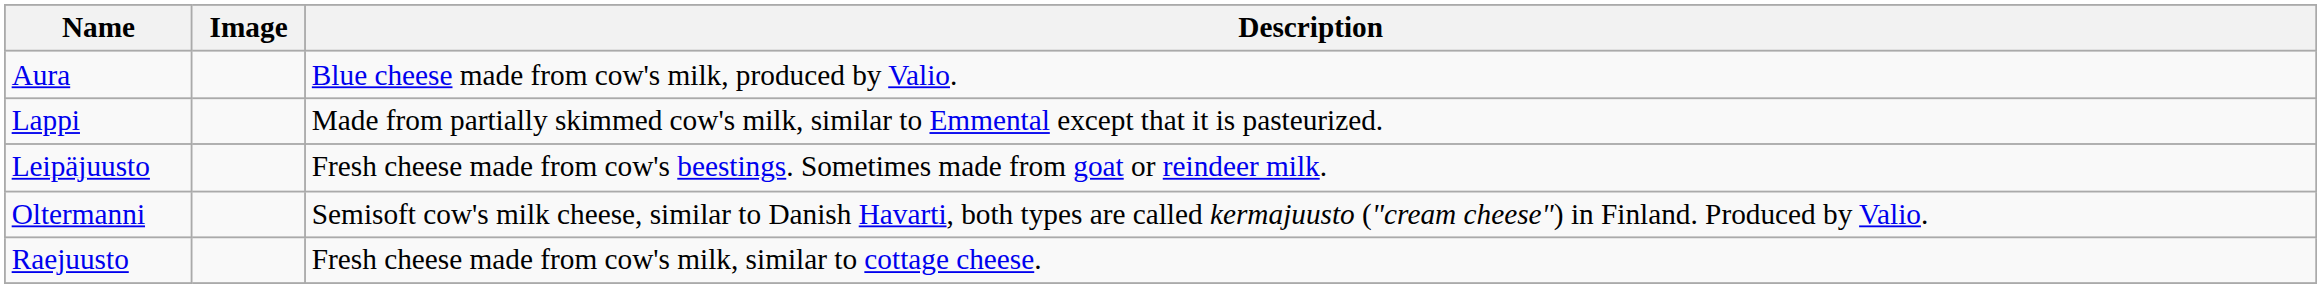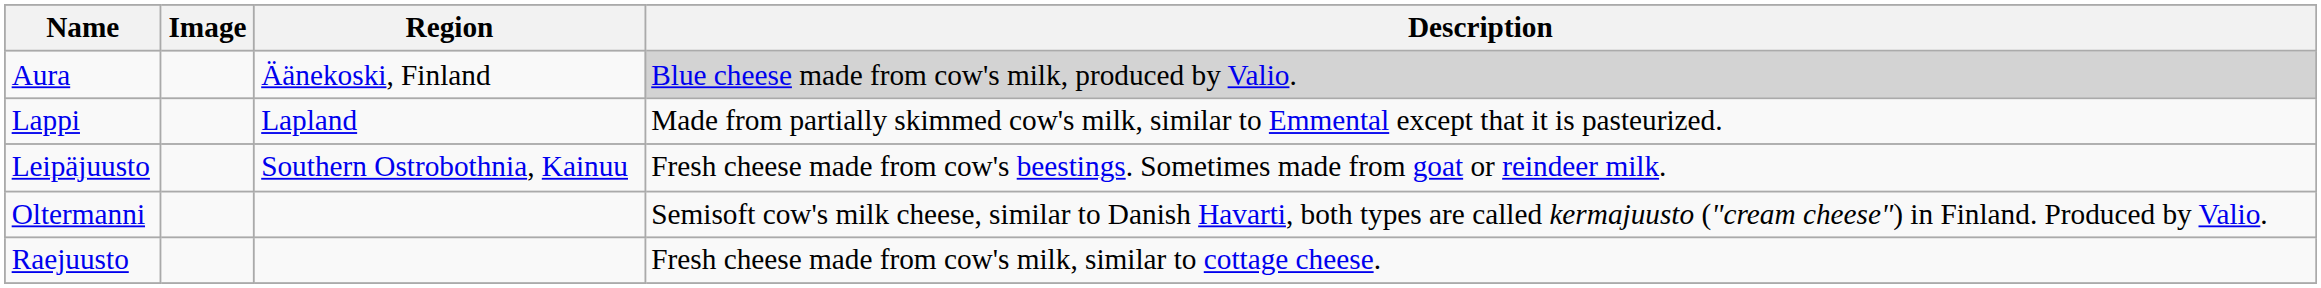+ column: Region | Äänekoski, Finland | Lapland | Southern Ostrobothnia, Kainuu
Aura | Description: no background -> lightgrey background
